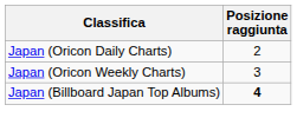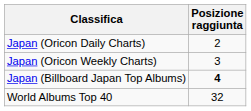+ row: World Albums Top 40 | 32
